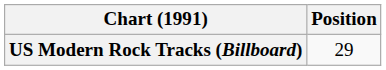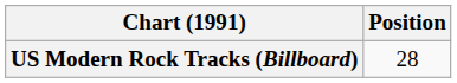US Modern Rock Tracks (Billboard) | Position: 29 -> 28
